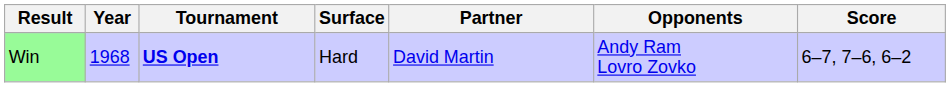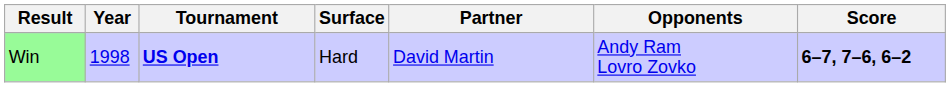Win | Year: 1968 -> 1998
Win | Score: normal -> bold
